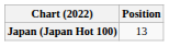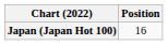Japan (Japan Hot 100) | Position: 13 -> 16
